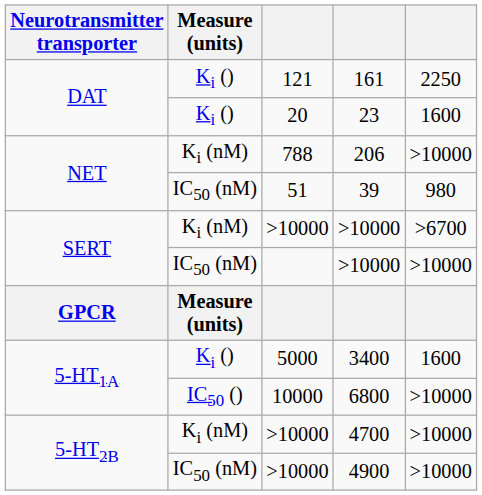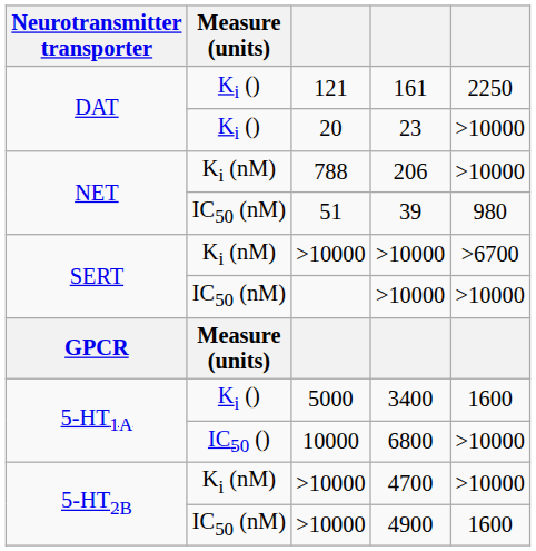23 | column 5: 1600 -> >10000
4900 | column 5: >10000 -> 1600
